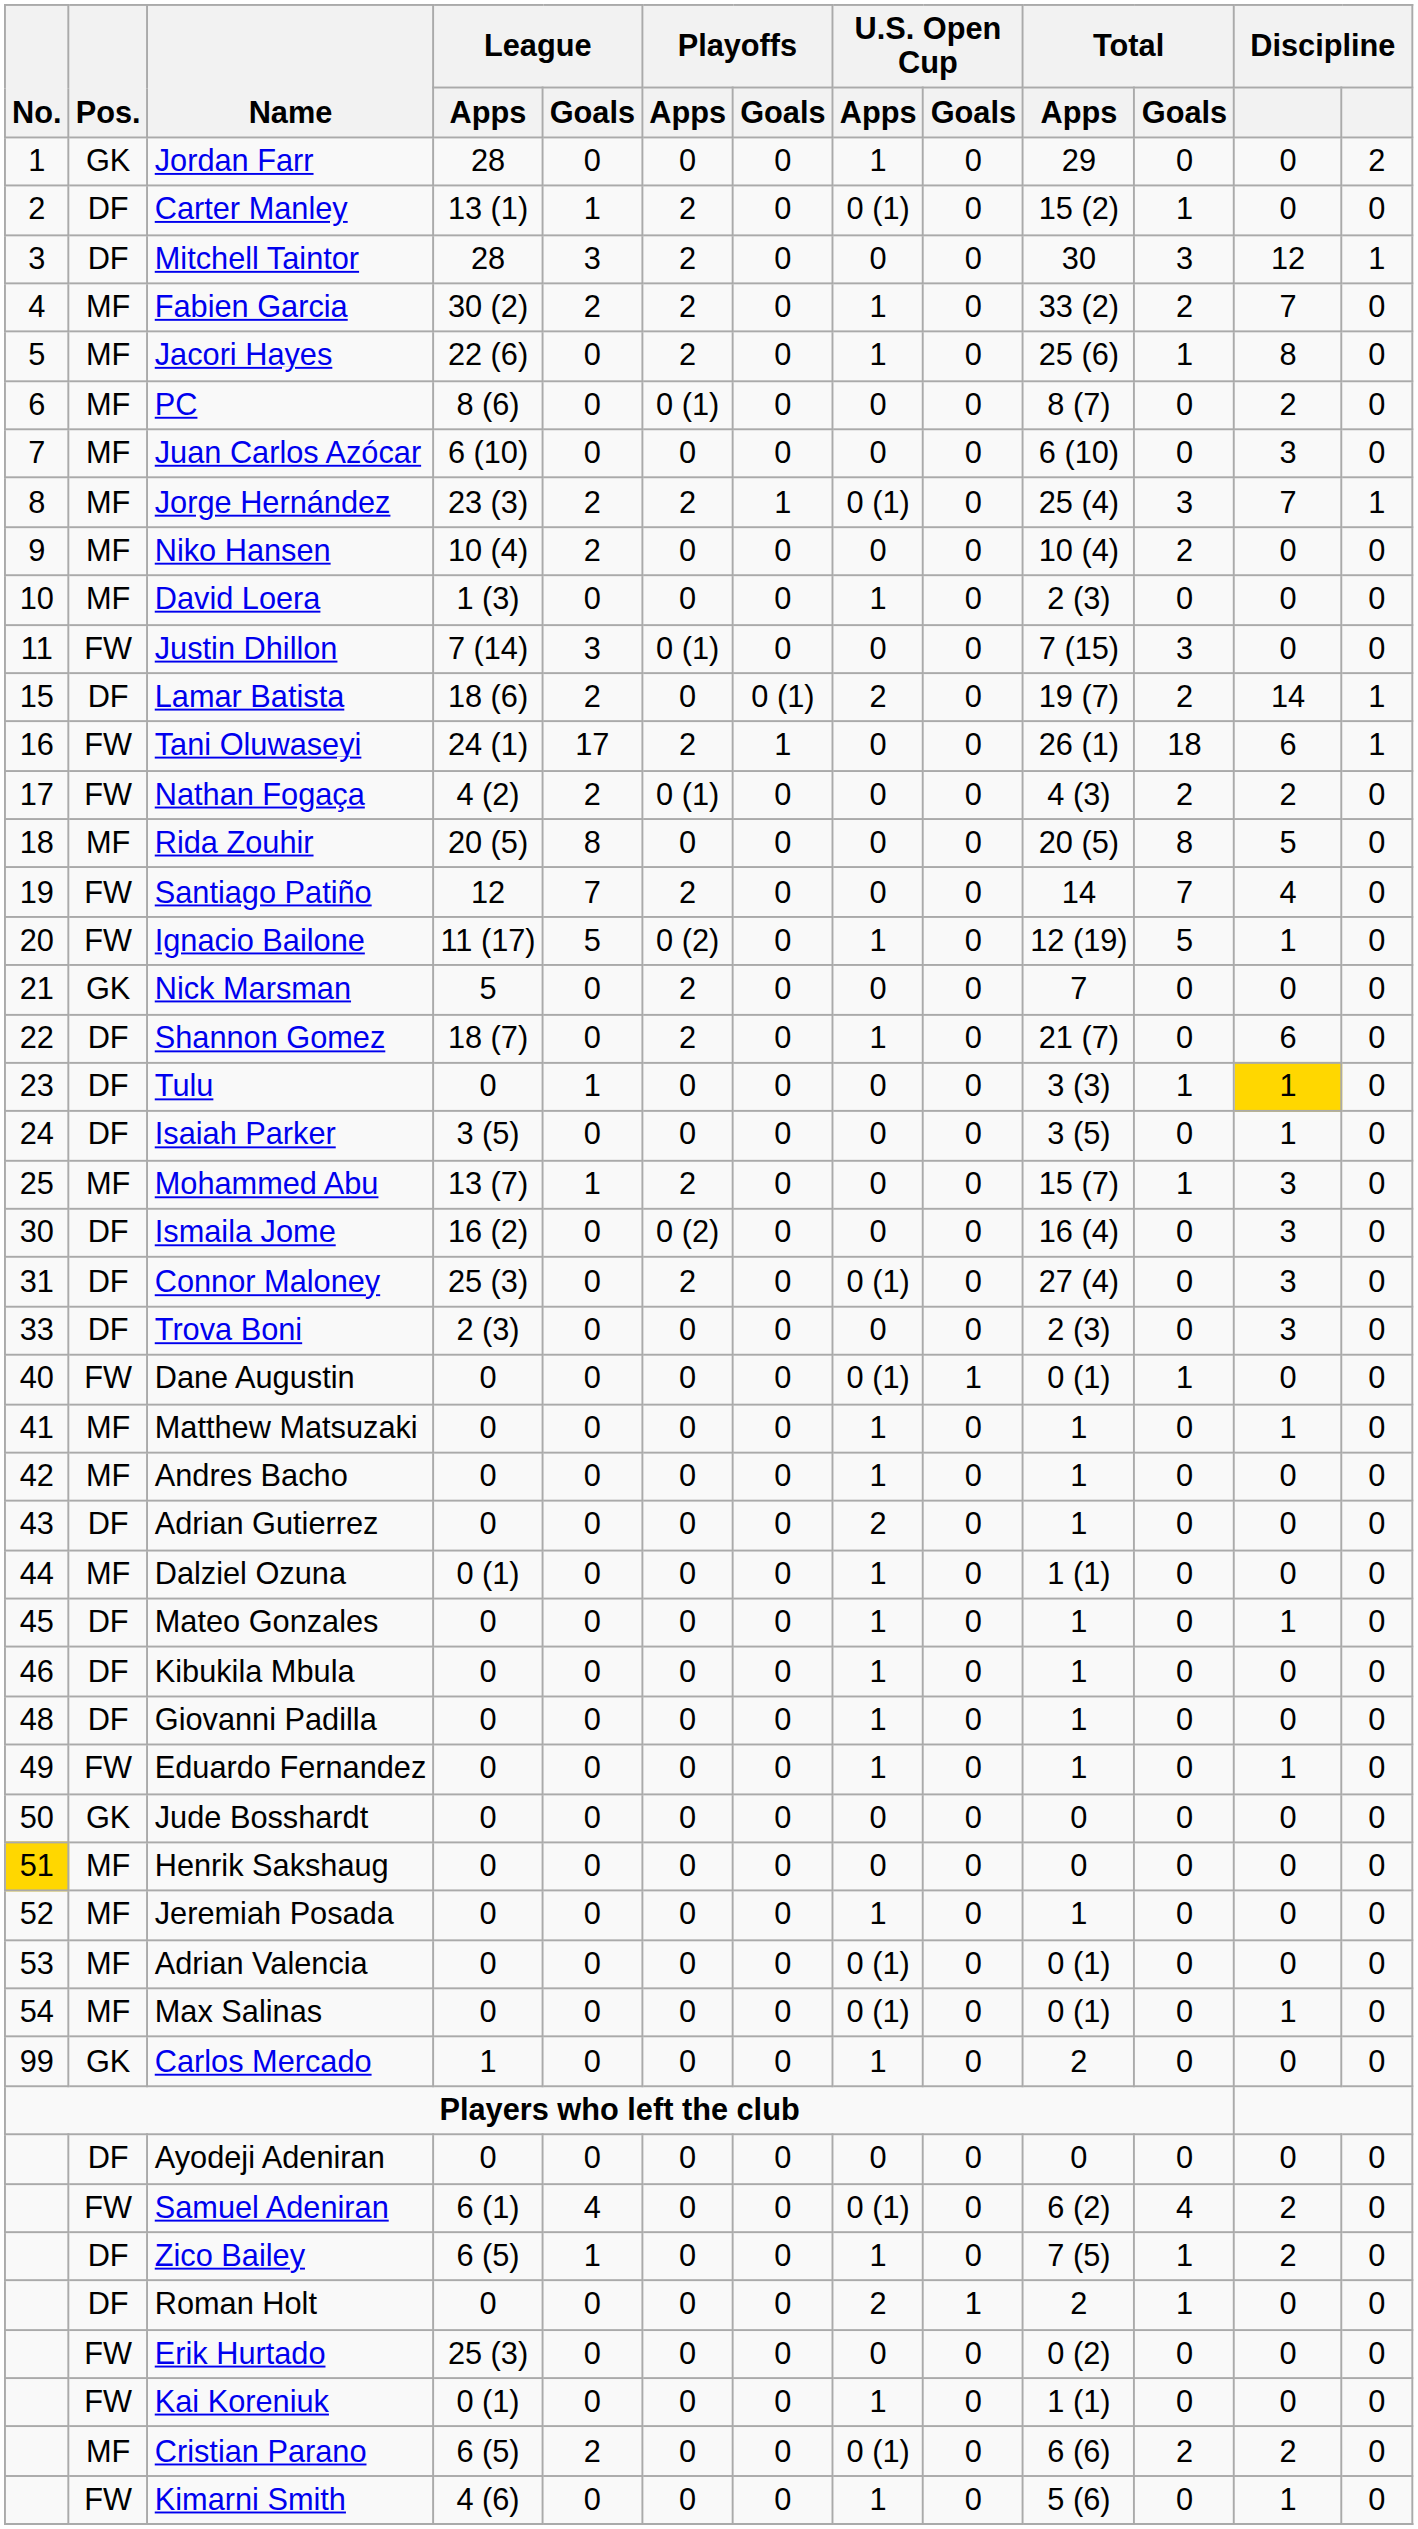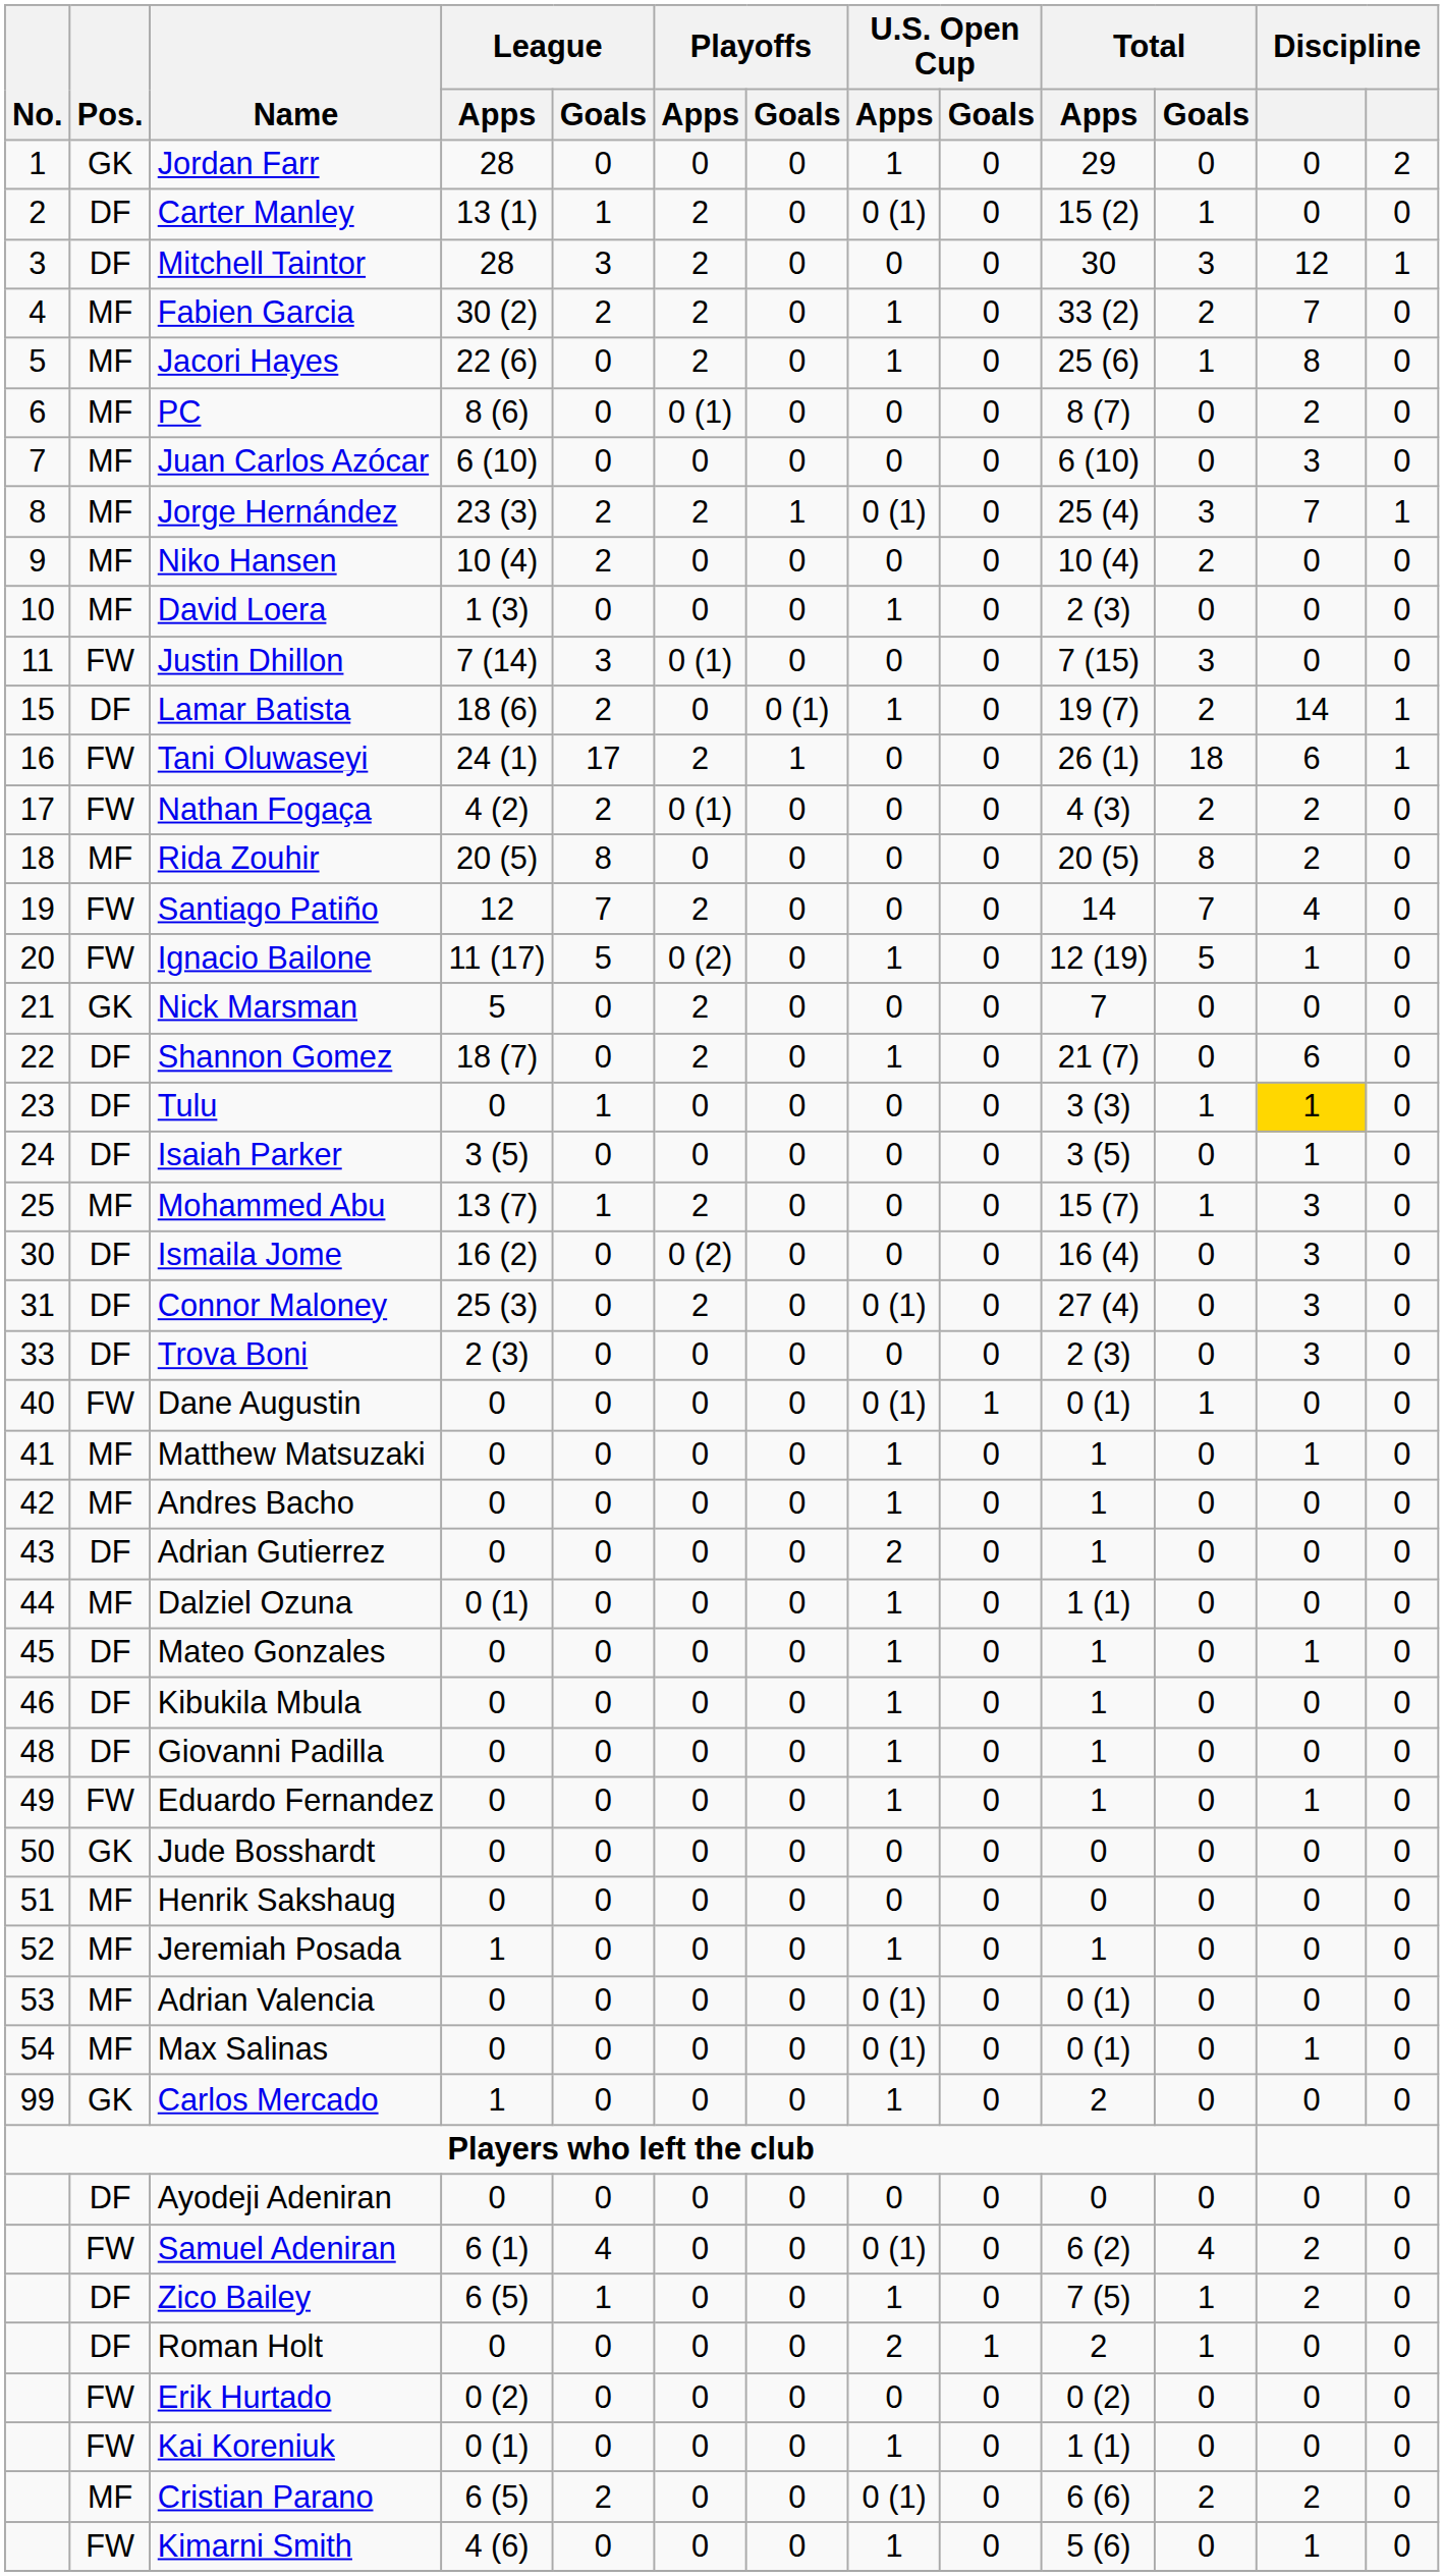Lamar Batista | U.S. Open Cup / Apps: 2 -> 1
Rida Zouhir | column 12: 5 -> 2
Henrik Sakshaug | No.: gold background -> no background
Jeremiah Posada | League / Apps: 0 -> 1
Erik Hurtado | League / Apps: 25 (3) -> 0 (2)
